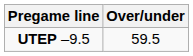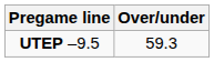UTEP –9.5 | Over/under: 59.5 -> 59.3
